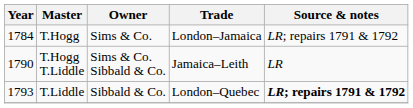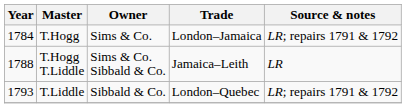T.Hogg T.Liddle | Year: 1790 -> 1788
T.Liddle | Source & notes: bold -> normal
